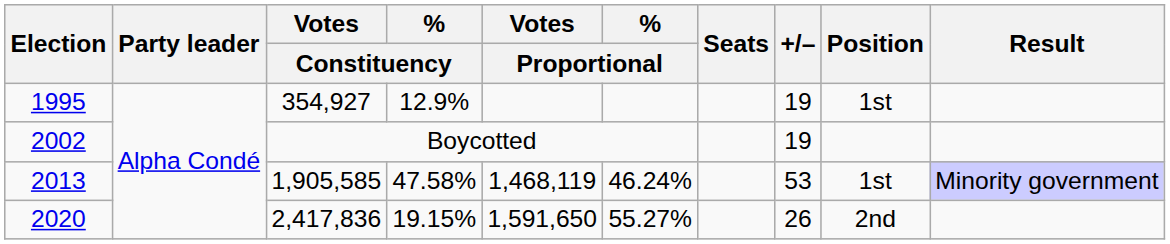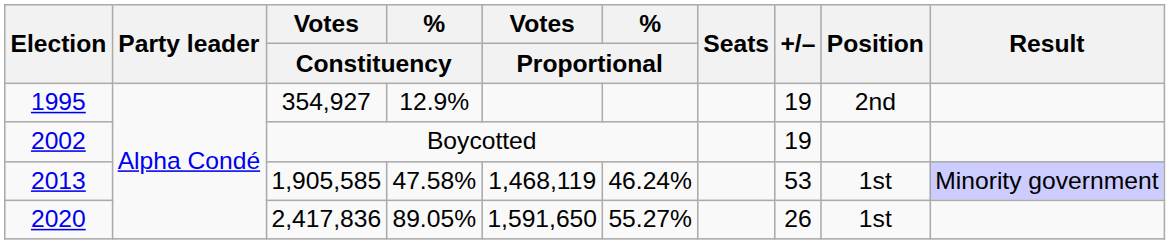1995 | Position: 1st -> 2nd
2020 | % / Constituency: 19.15% -> 89.05%
2020 | Position: 2nd -> 1st
